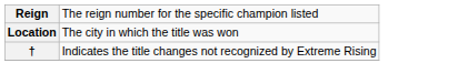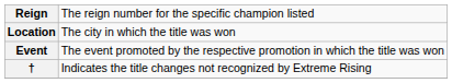+ row: Event | The event promoted by the respective promotion in which the title was won
